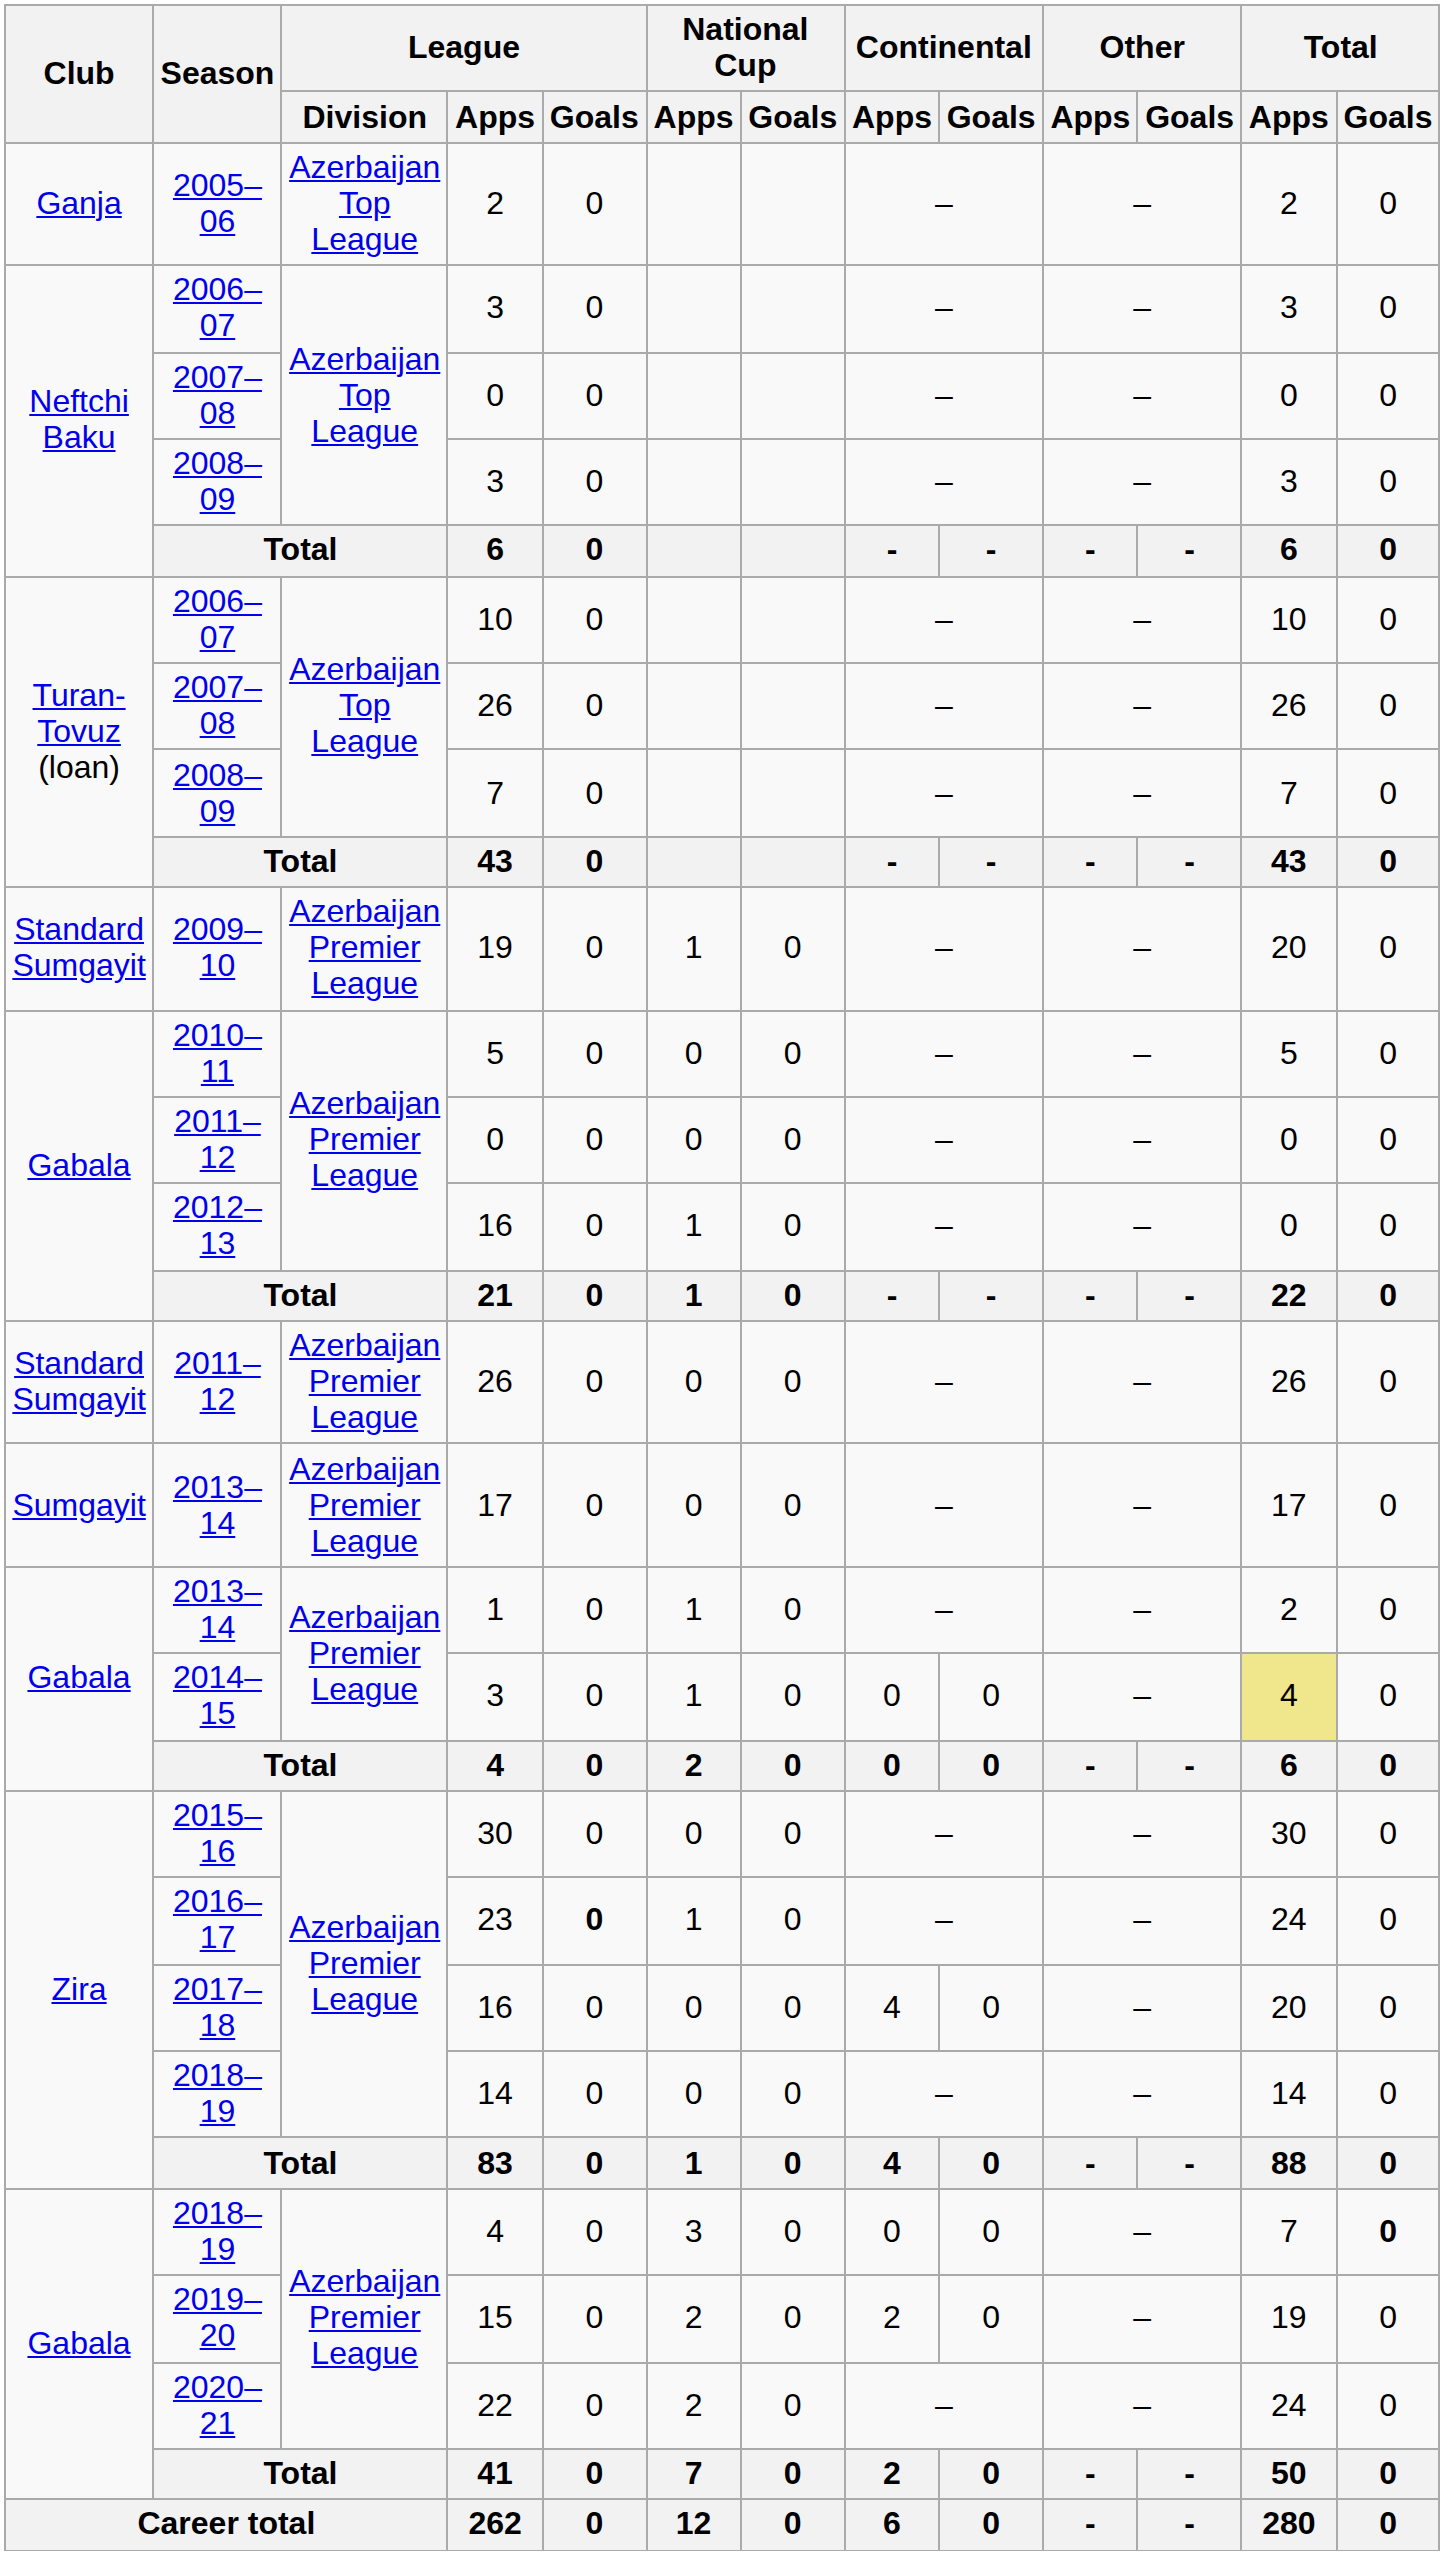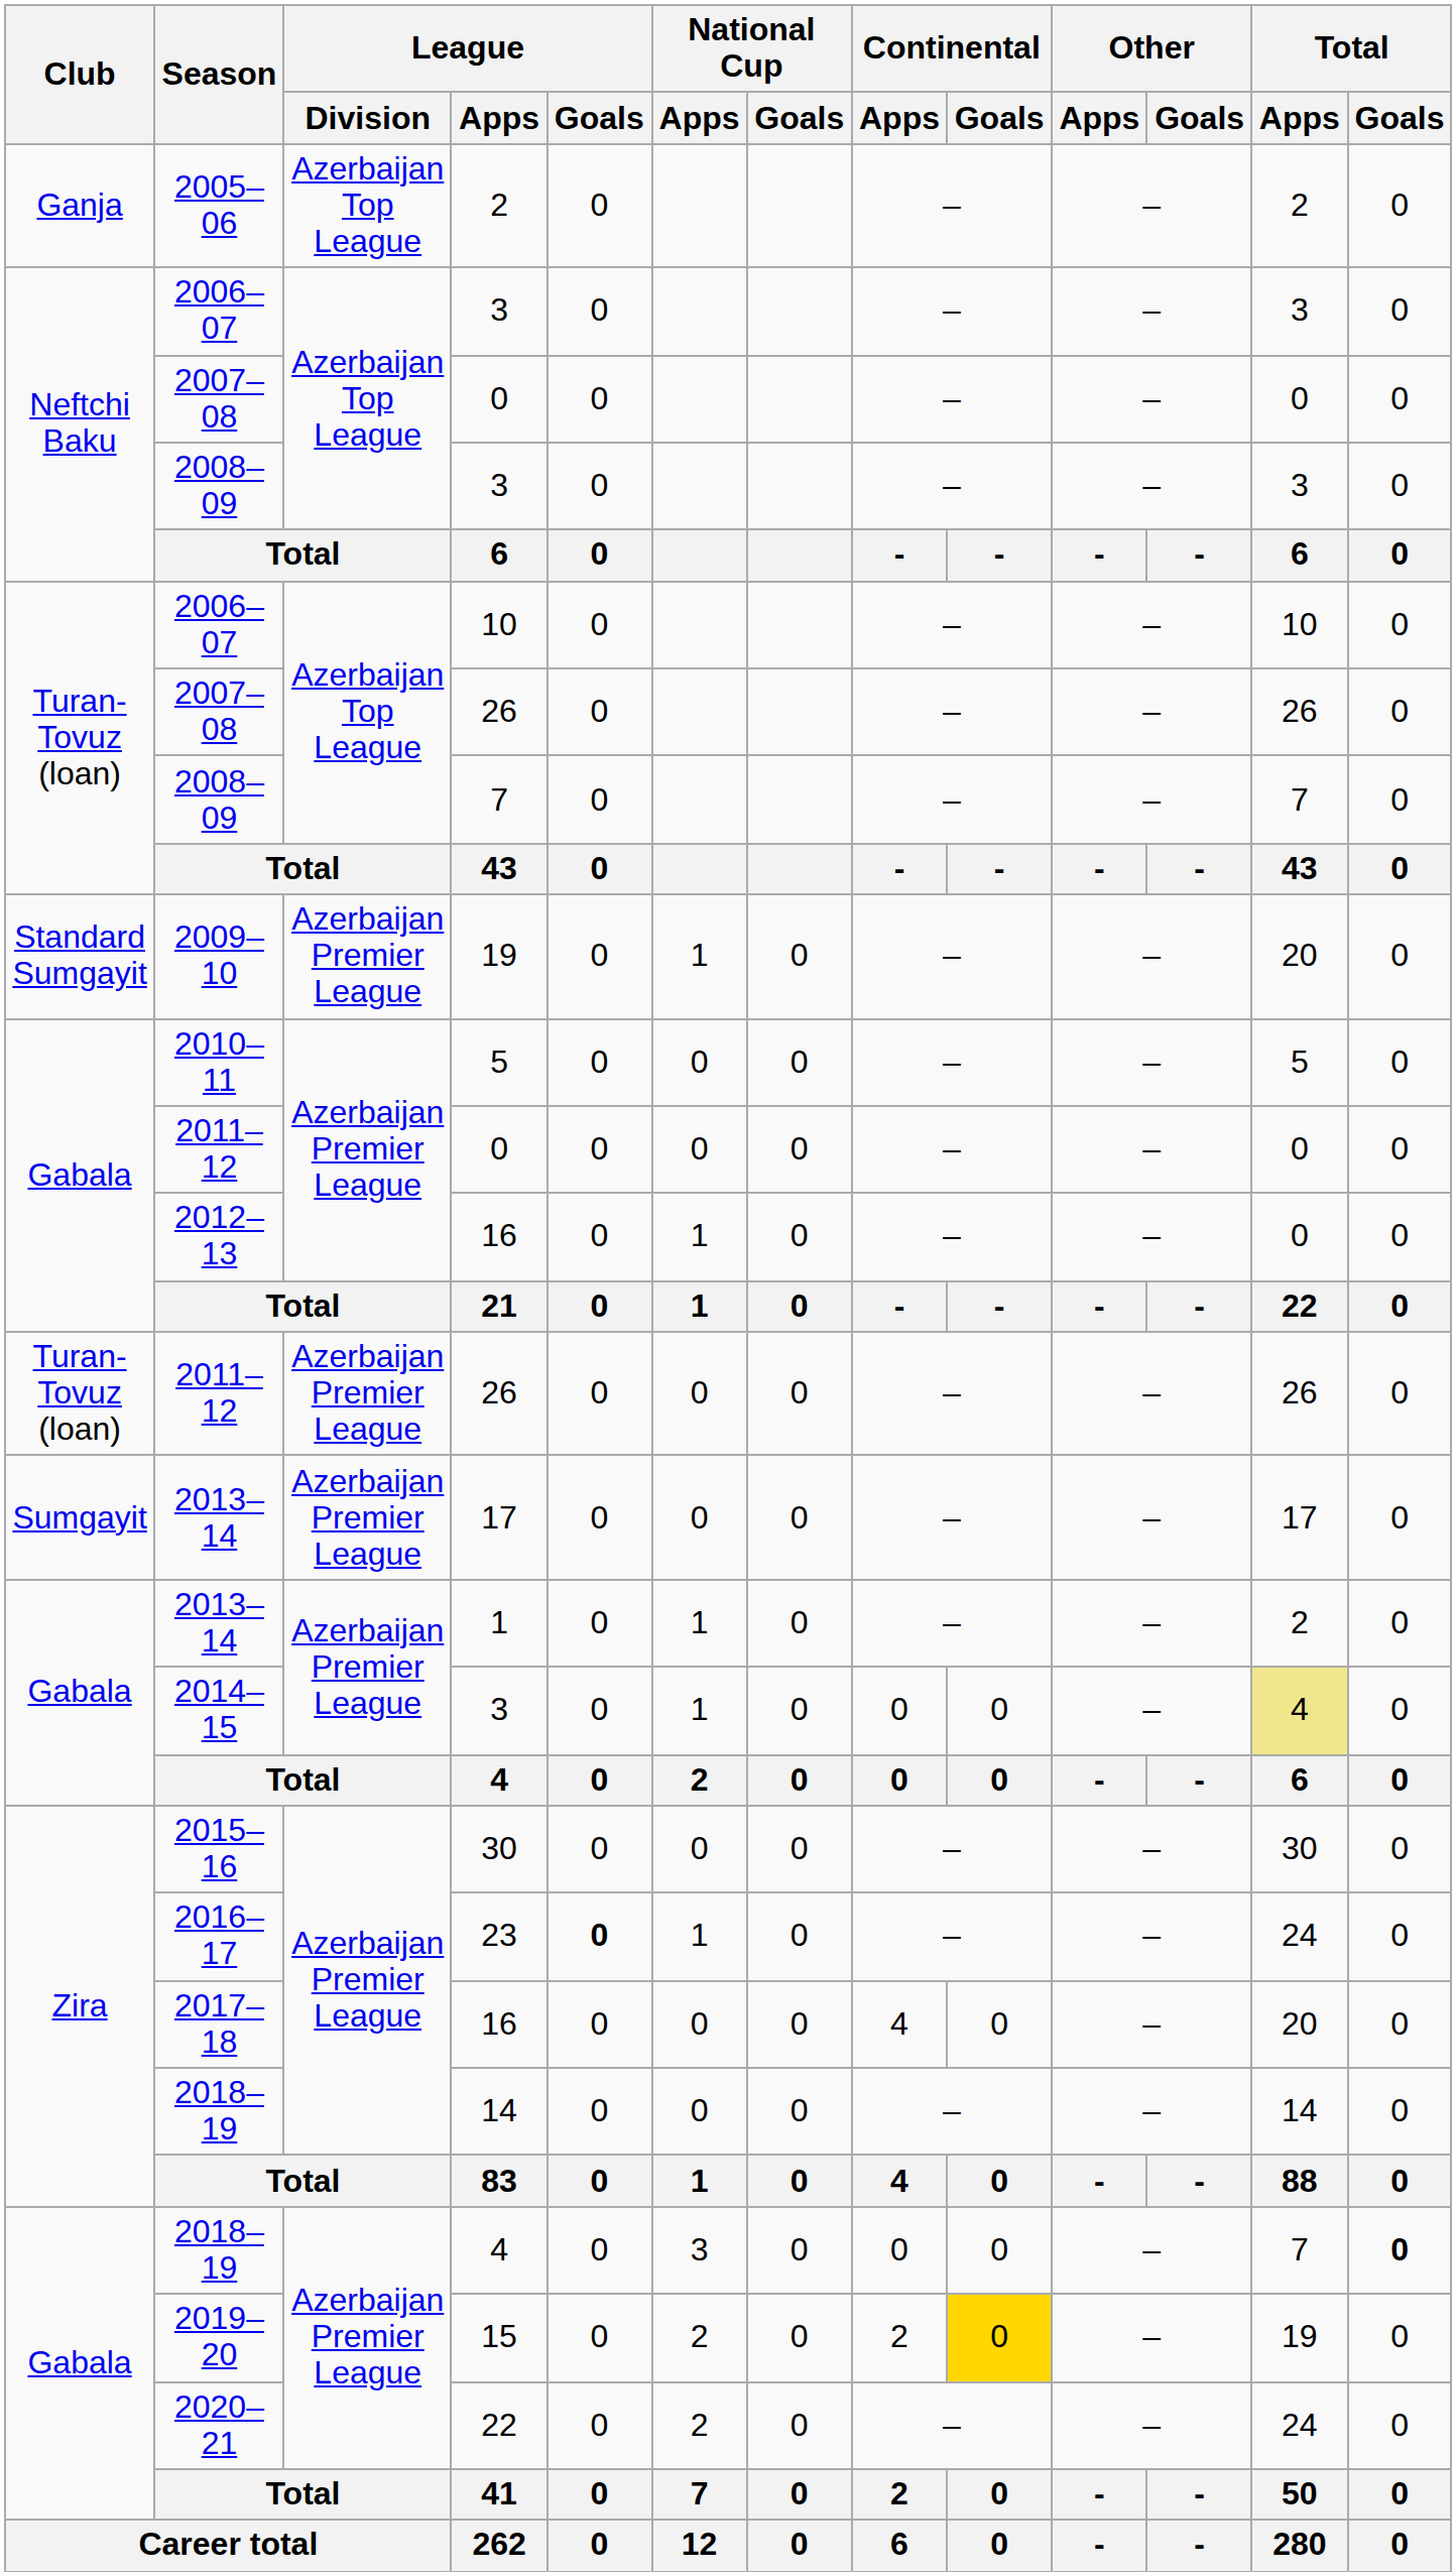2011–12 / 26 | Club: Standard Sumgayit -> Turan-Tovuz (loan)
15 | Continental / Goals: no background -> gold background
